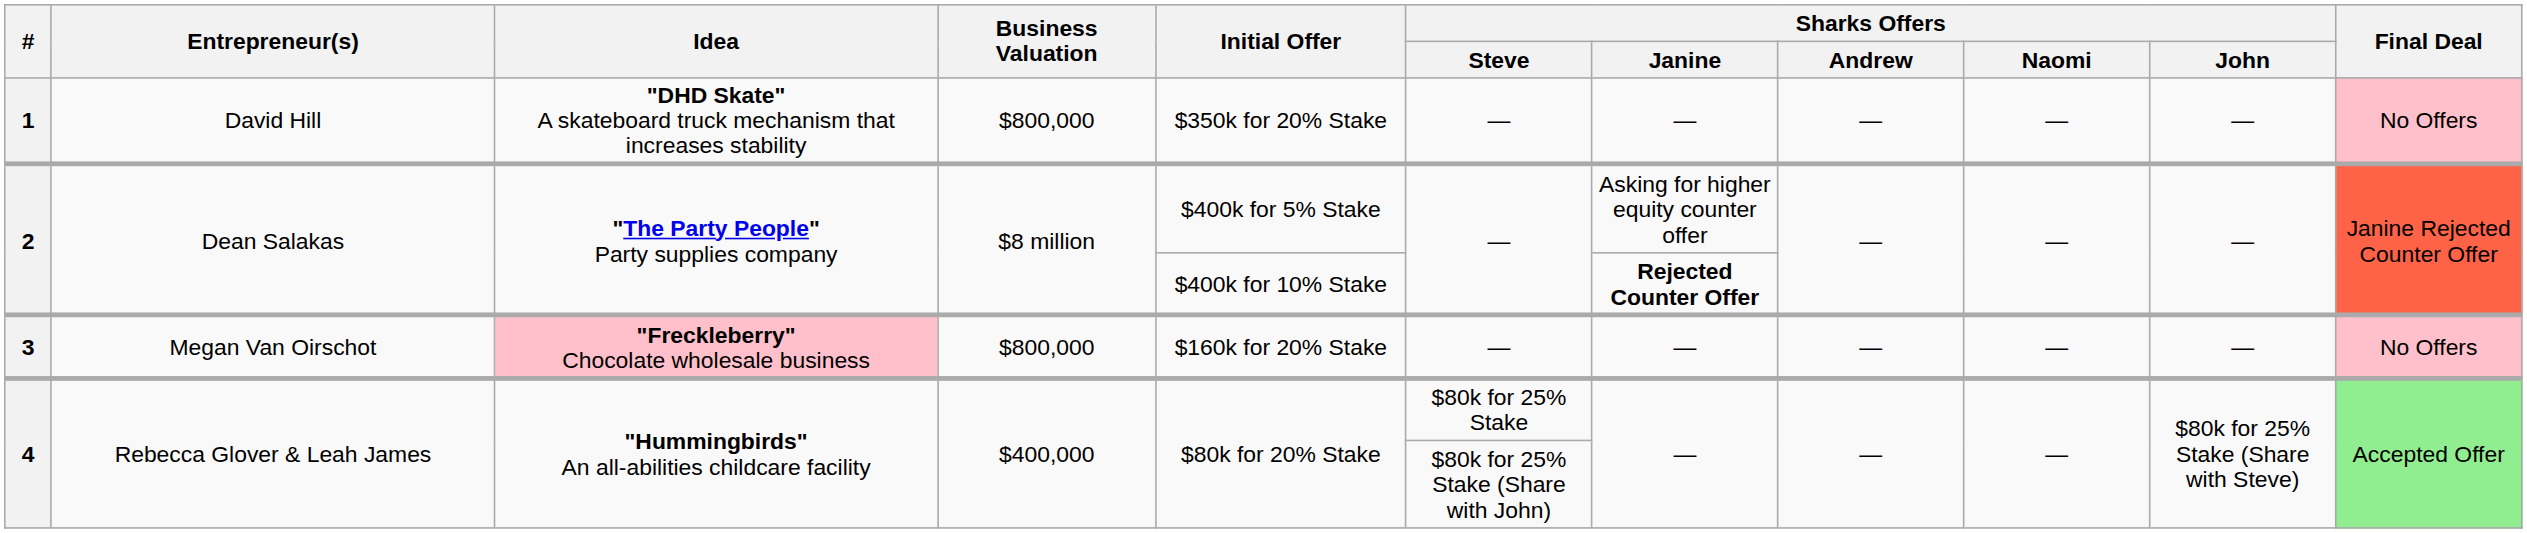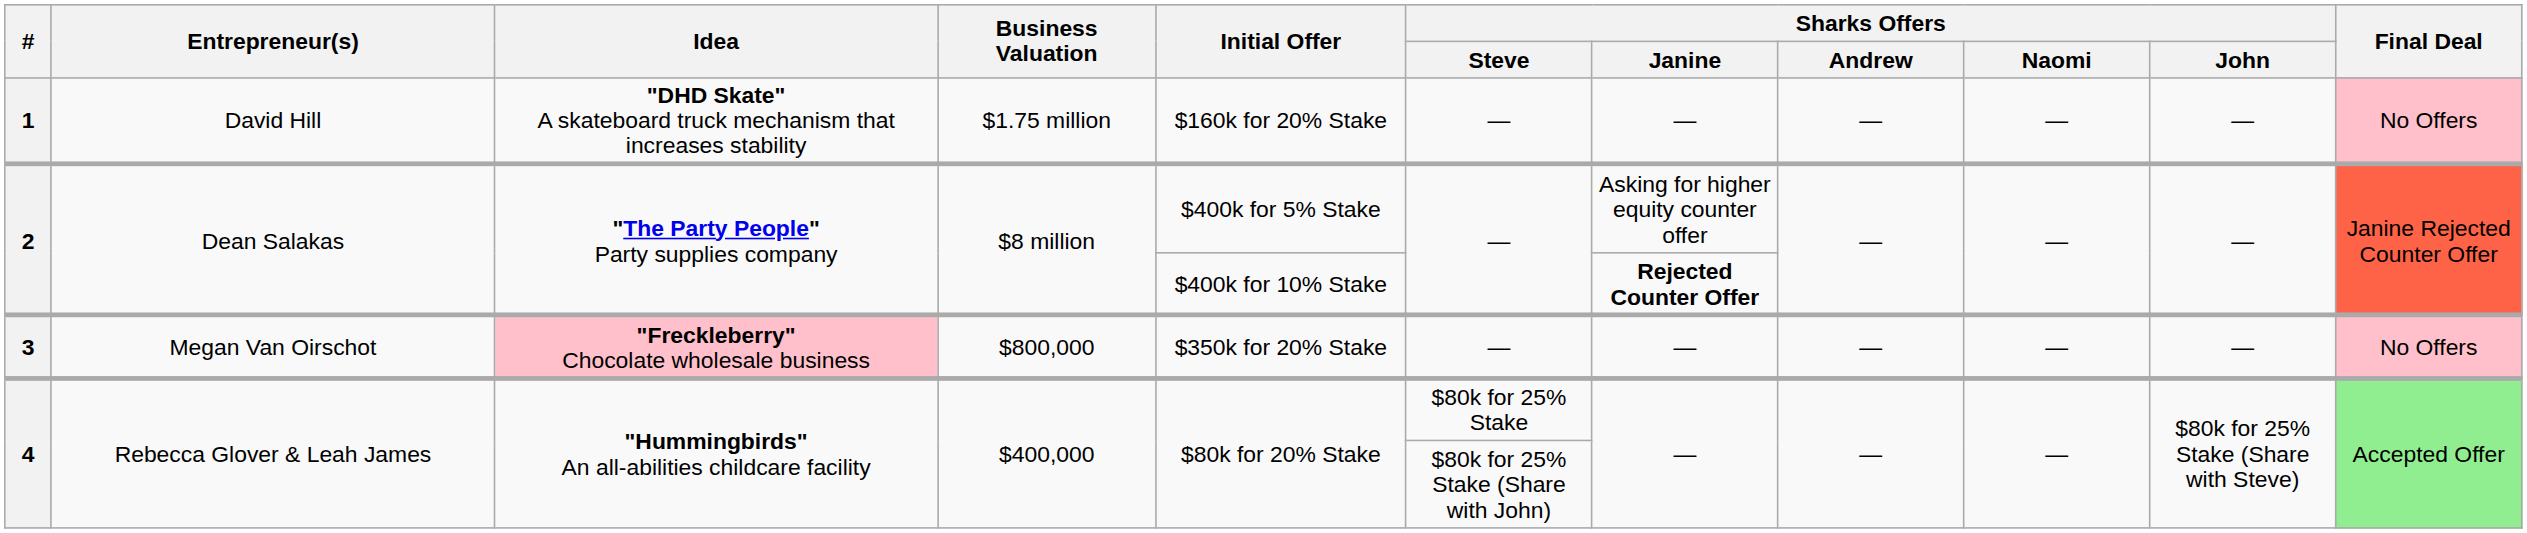1 | Business Valuation: $800,000 -> $1.75 million
1 | Initial Offer: $350k for 20% Stake -> $160k for 20% Stake
3 | Initial Offer: $160k for 20% Stake -> $350k for 20% Stake
